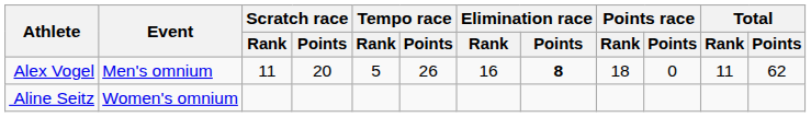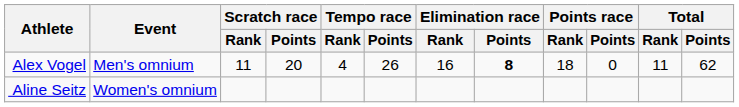Alex Vogel | Tempo race / Rank: 5 -> 4
